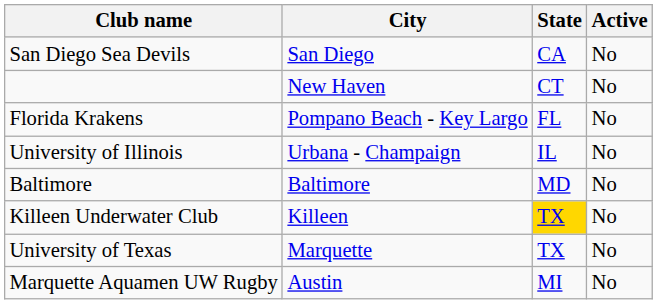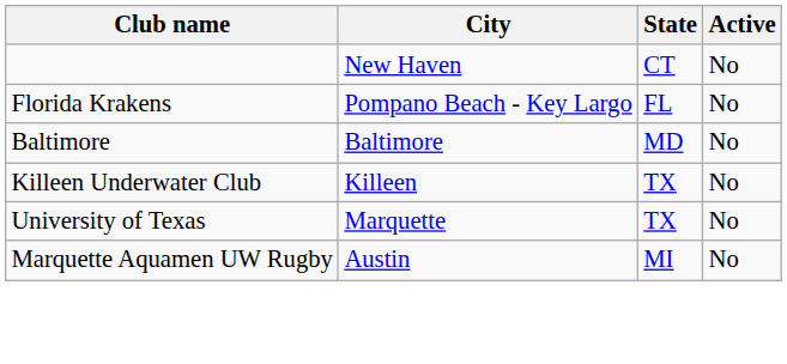- row: San Diego Sea Devils | San Diego | CA | No
- row: University of Illinois | Urbana - Champaign | IL | No
Killeen Underwater Club | State: gold background -> no background
